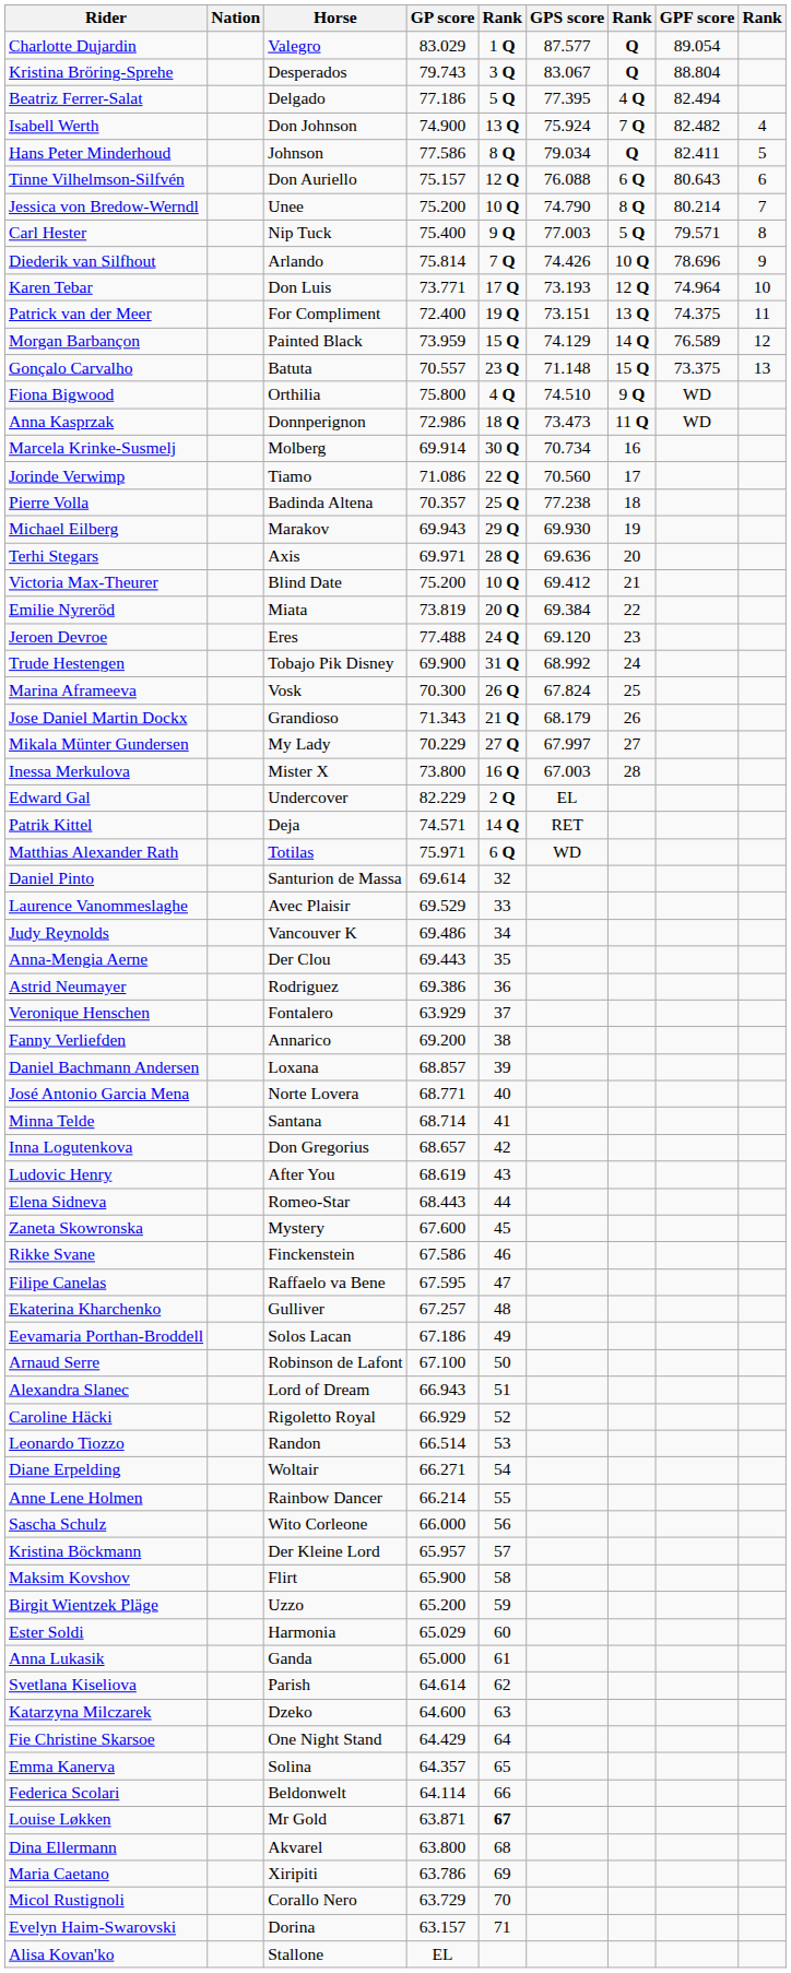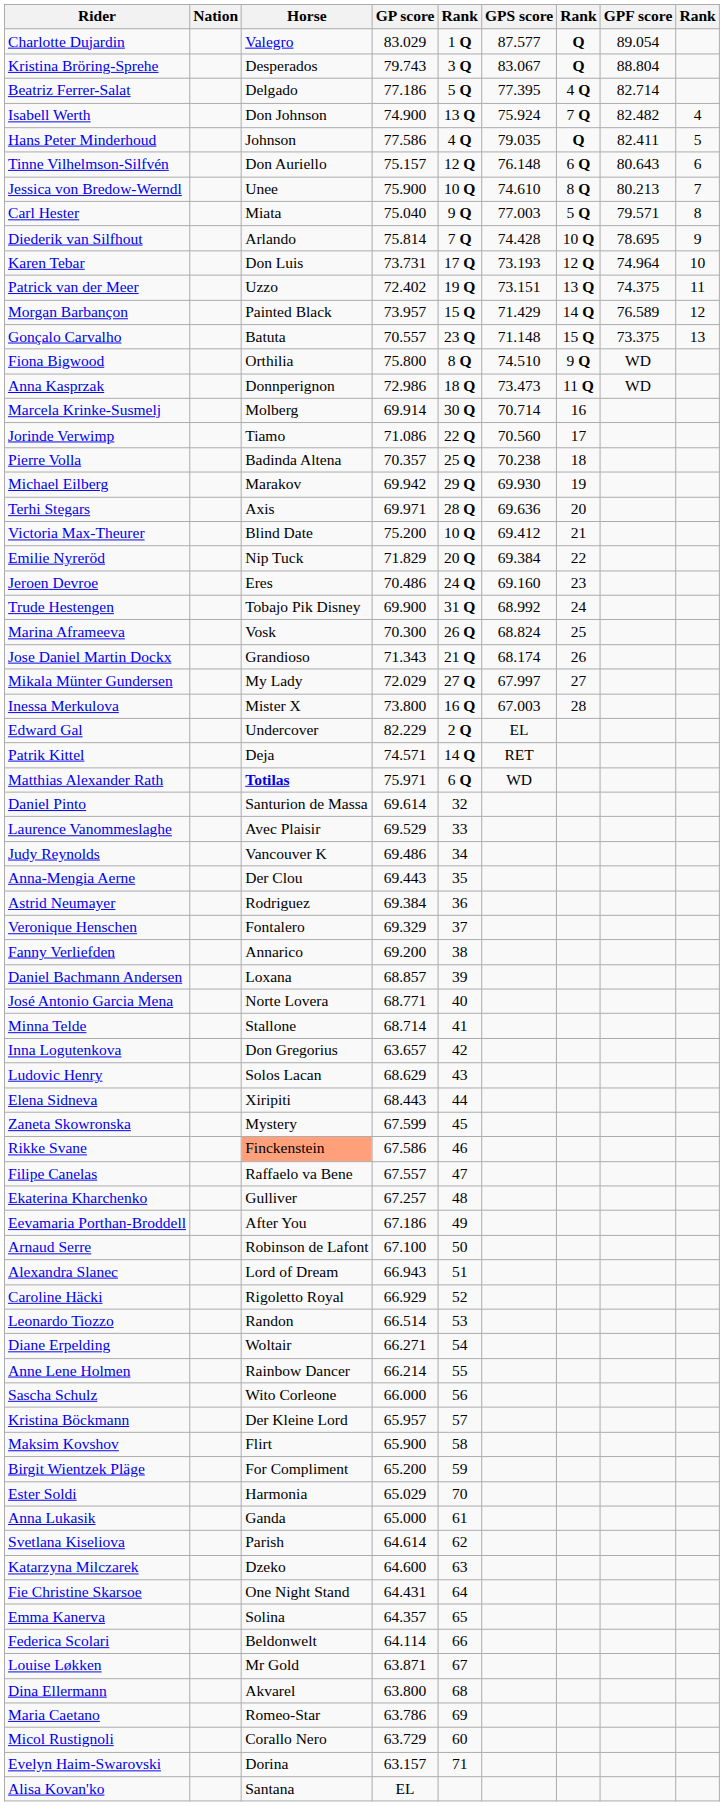Beatriz Ferrer-Salat | GPF score: 82.494 -> 82.714
Hans Peter Minderhoud | column 5: 8 Q -> 4 Q
Hans Peter Minderhoud | GPS score: 79.034 -> 79.035
Tinne Vilhelmson-Silfvén | GPS score: 76.088 -> 76.148
Jessica von Bredow-Werndl | GP score: 75.200 -> 75.900
Jessica von Bredow-Werndl | GPS score: 74.790 -> 74.610
Jessica von Bredow-Werndl | GPF score: 80.214 -> 80.213
Carl Hester | Horse: Nip Tuck -> Miata
Carl Hester | GP score: 75.400 -> 75.040
Diederik van Silfhout | GPS score: 74.426 -> 74.428
Diederik van Silfhout | GPF score: 78.696 -> 78.695
Karen Tebar | GP score: 73.771 -> 73.731
Patrick van der Meer | Horse: For Compliment -> Uzzo
Patrick van der Meer | GP score: 72.400 -> 72.402
Morgan Barbançon | GP score: 73.959 -> 73.957
Morgan Barbançon | GPS score: 74.129 -> 71.429
Fiona Bigwood | column 5: 4 Q -> 8 Q
Marcela Krinke-Susmelj | GPS score: 70.734 -> 70.714
Pierre Volla | GPS score: 77.238 -> 70.238
Michael Eilberg | GP score: 69.943 -> 69.942
Emilie Nyreröd | Horse: Miata -> Nip Tuck
Emilie Nyreröd | GP score: 73.819 -> 71.829
Jeroen Devroe | GP score: 77.488 -> 70.486
Jeroen Devroe | GPS score: 69.120 -> 69.160
Marina Aframeeva | GPS score: 67.824 -> 68.824
Jose Daniel Martin Dockx | GPS score: 68.179 -> 68.174
Mikala Münter Gundersen | GP score: 70.229 -> 72.029
Matthias Alexander Rath | Horse: normal -> bold
Astrid Neumayer | GP score: 69.386 -> 69.384
Veronique Henschen | GP score: 63.929 -> 69.329
Minna Telde | Horse: Santana -> Stallone
Inna Logutenkova | GP score: 68.657 -> 63.657
Ludovic Henry | Horse: After You -> Solos Lacan
Ludovic Henry | GP score: 68.619 -> 68.629
Elena Sidneva | Horse: Romeo-Star -> Xiripiti
Zaneta Skowronska | GP score: 67.600 -> 67.599
Rikke Svane | Horse: no background -> lightsalmon background
Filipe Canelas | GP score: 67.595 -> 67.557
Eevamaria Porthan-Broddell | Horse: Solos Lacan -> After You
Birgit Wientzek Pläge | Horse: Uzzo -> For Compliment
Ester Soldi | column 5: 60 -> 70
Fie Christine Skarsoe | GP score: 64.429 -> 64.431
Louise Løkken | column 5: bold -> normal
Maria Caetano | Horse: Xiripiti -> Romeo-Star
Micol Rustignoli | column 5: 70 -> 60
Alisa Kovan'ko | Horse: Stallone -> Santana
